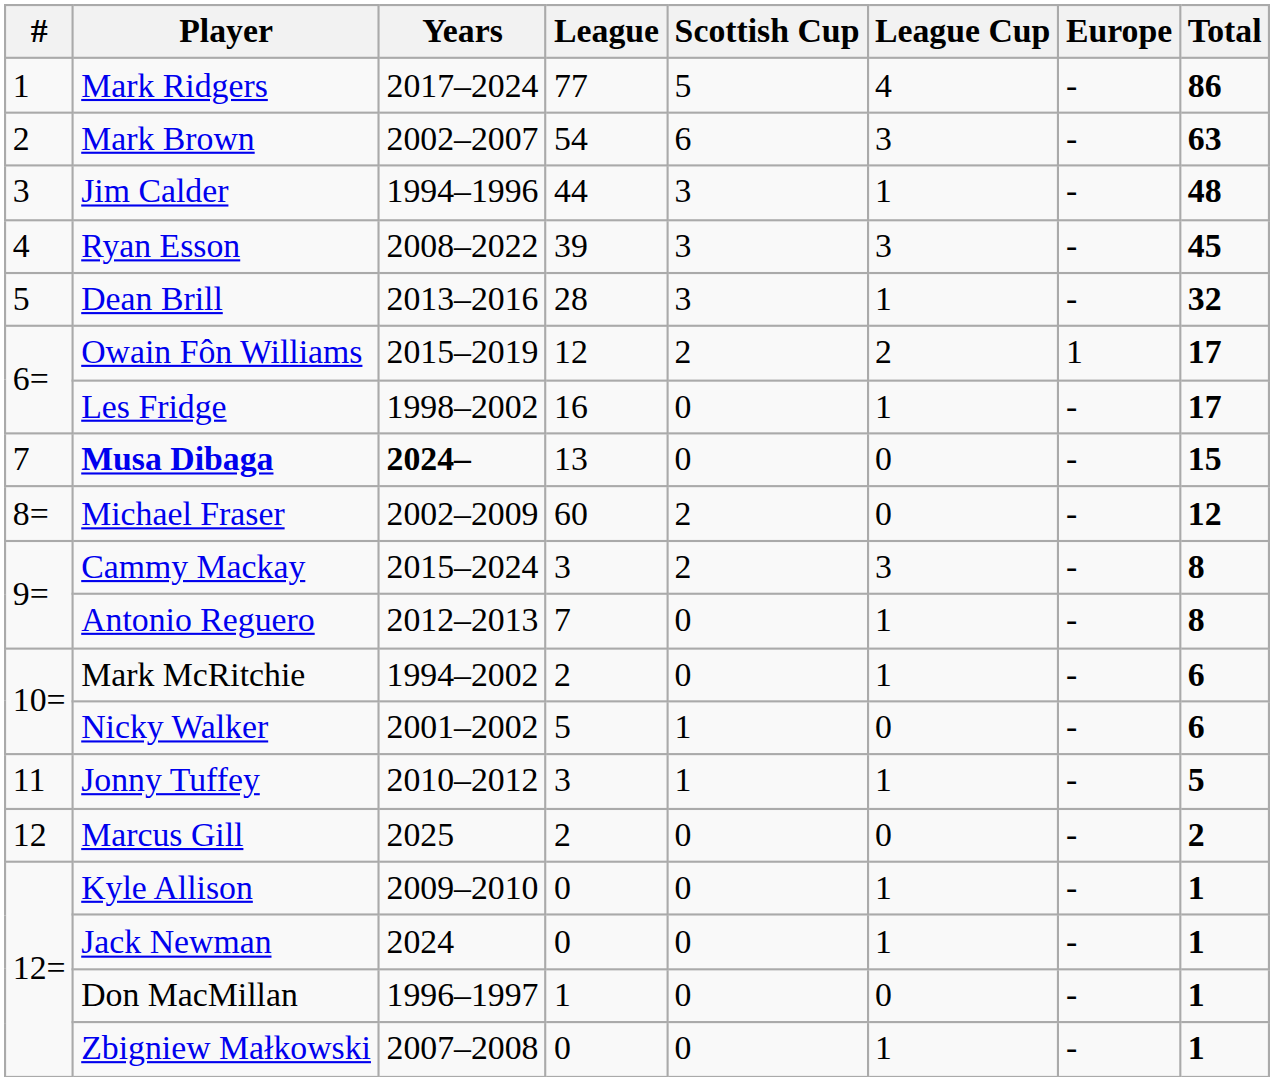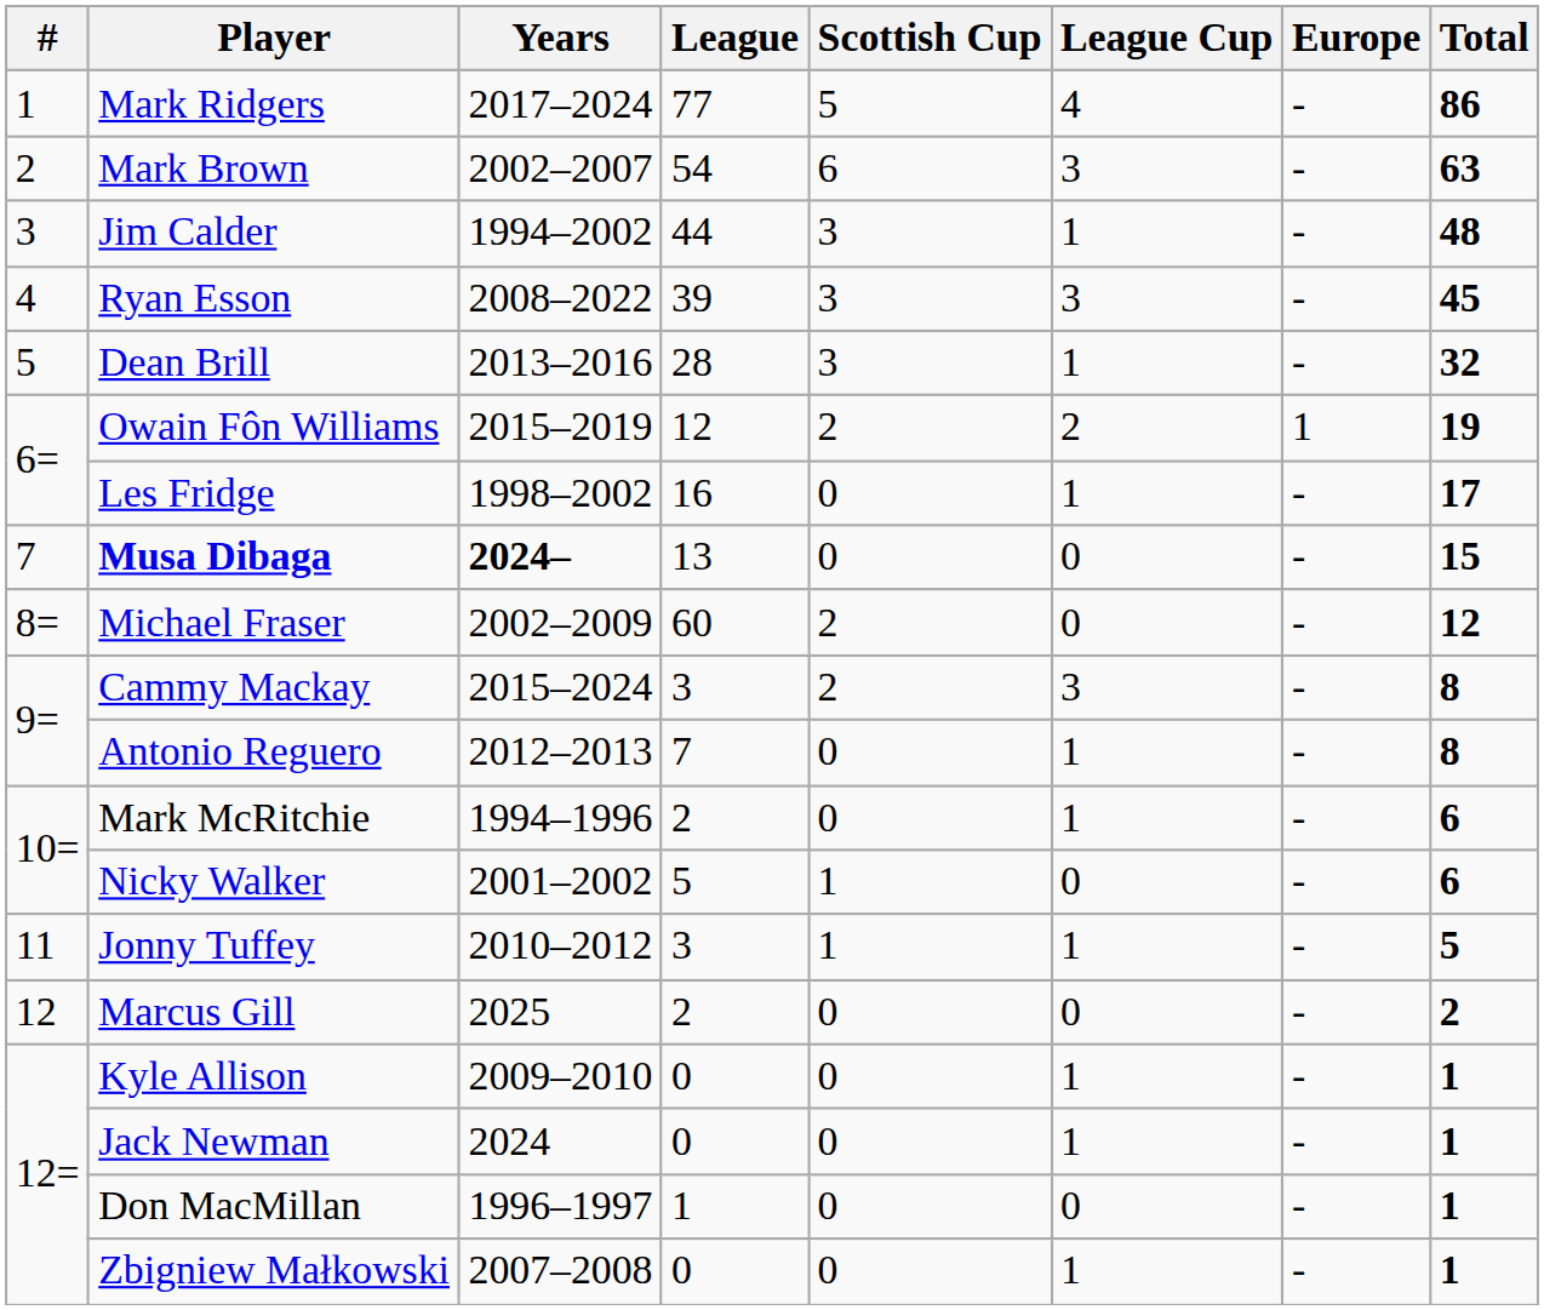Jim Calder | Years: 1994–1996 -> 1994–2002
Owain Fôn Williams | Total: 17 -> 19
Mark McRitchie | Years: 1994–2002 -> 1994–1996
